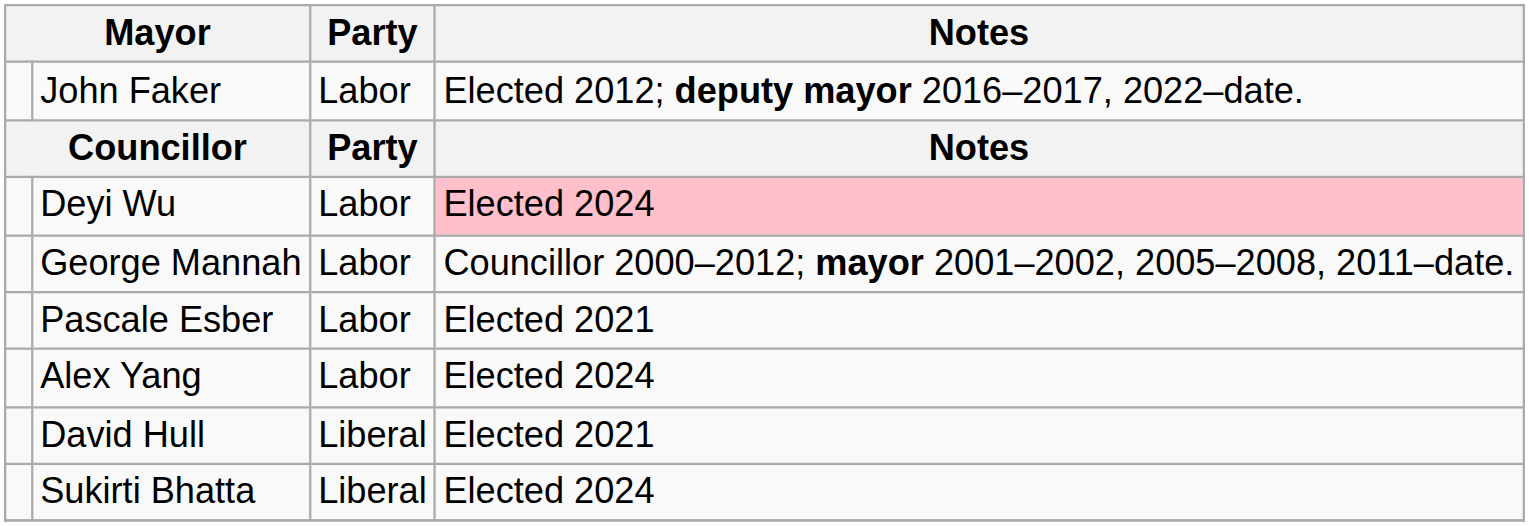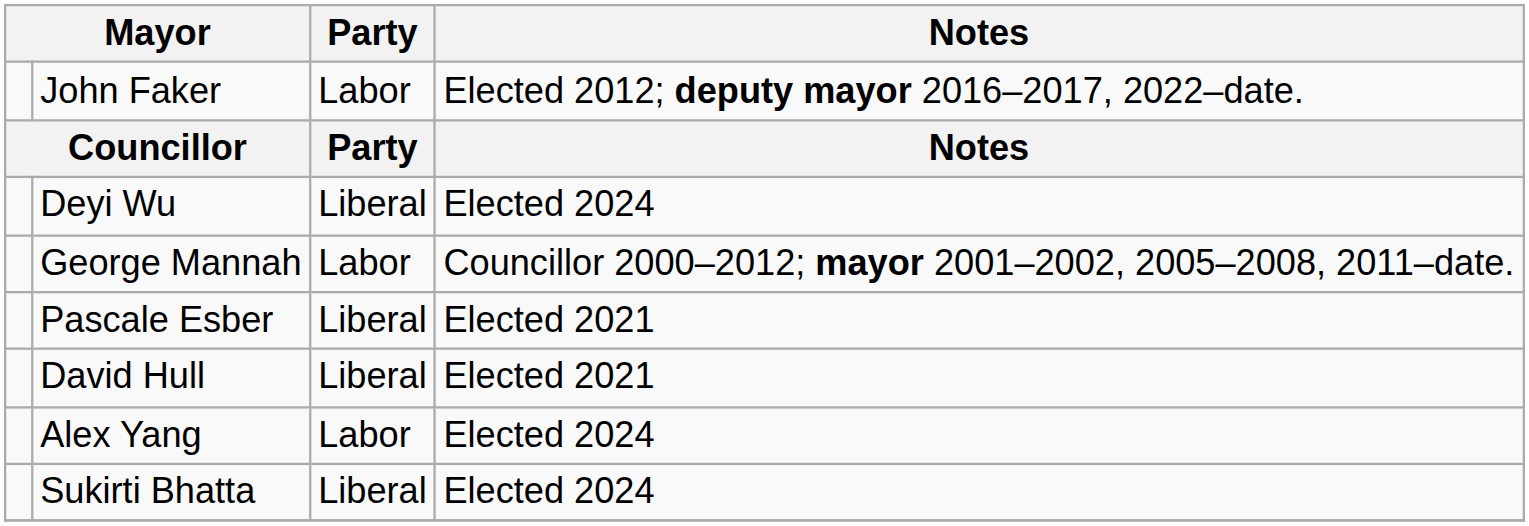Deyi Wu | Party: Labor -> Liberal
Deyi Wu | Notes: pink background -> no background
Pascale Esber | Party: Labor -> Liberal
rows swapped: David Hull <-> Alex Yang
